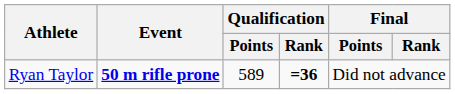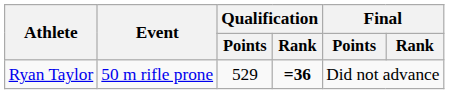Ryan Taylor | Event: bold -> normal
Ryan Taylor | Qualification / Points: 589 -> 529
